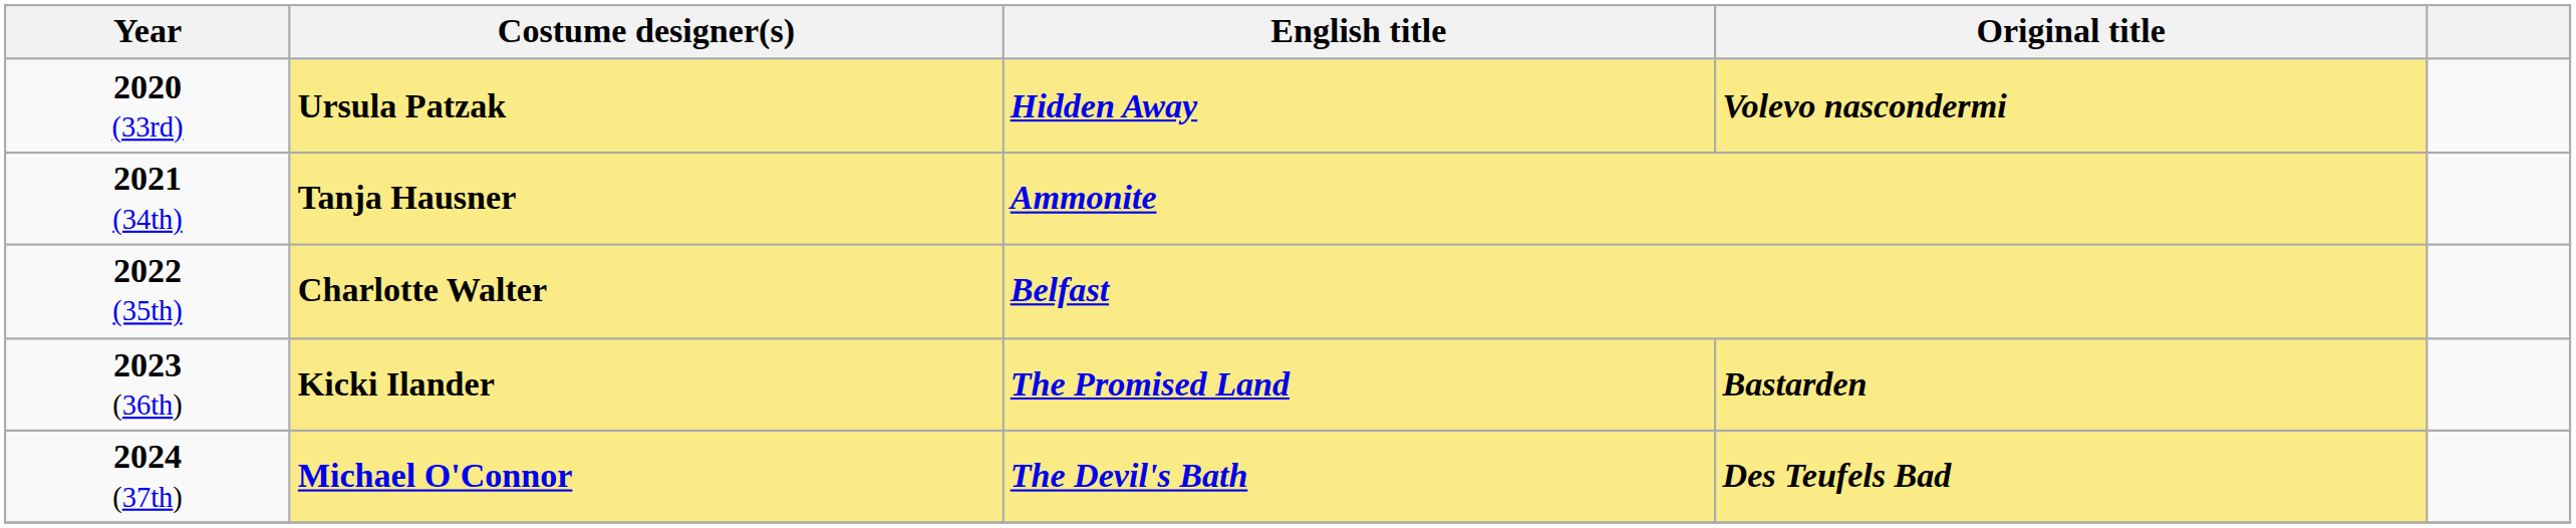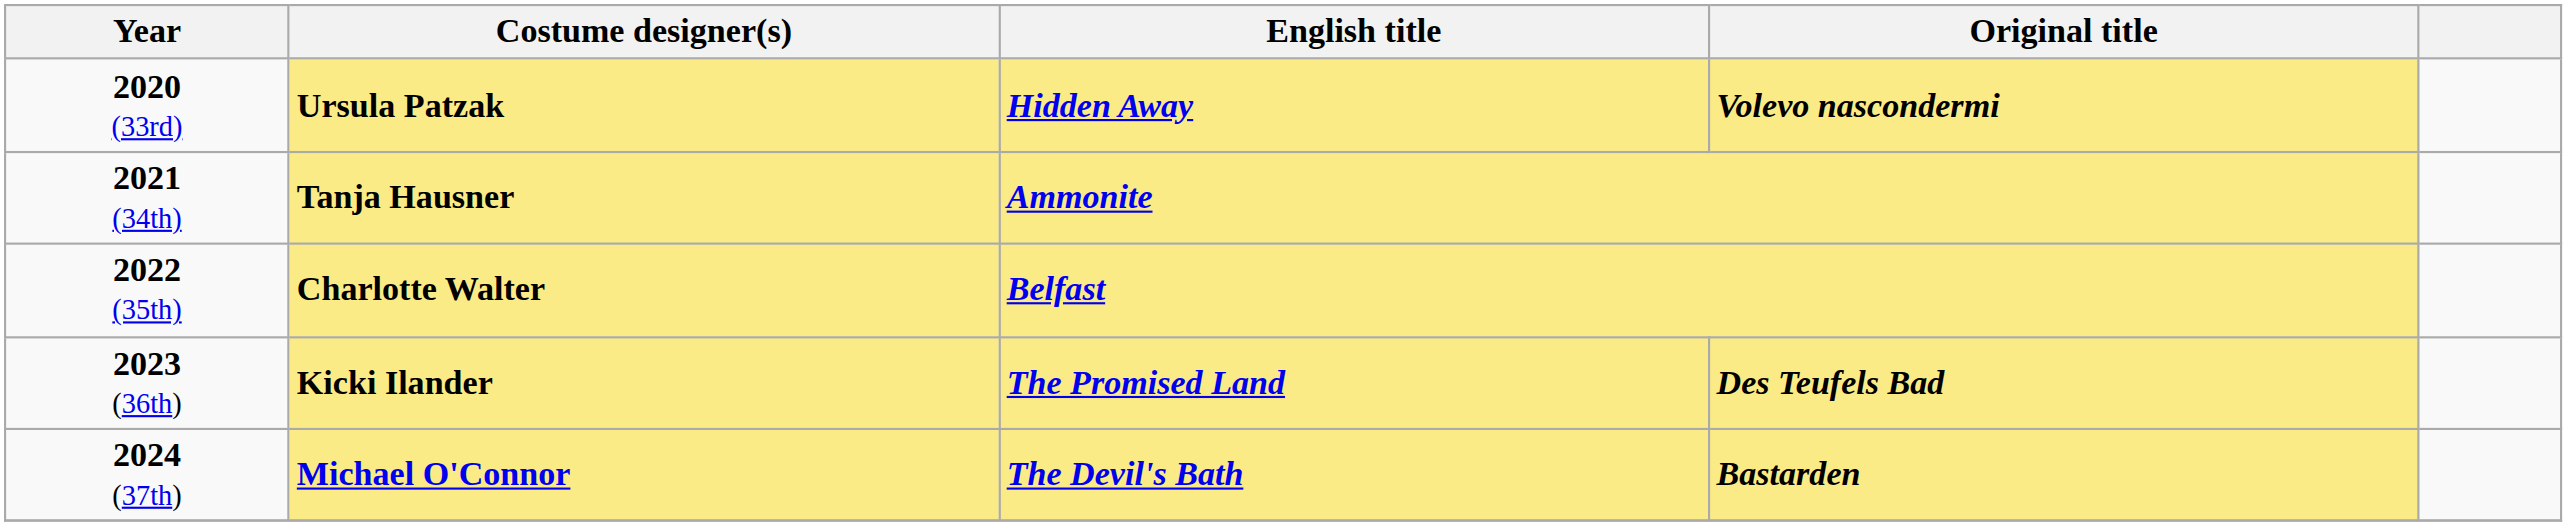2023 (36th) | Original title: Bastarden -> Des Teufels Bad
2024 (37th) | Original title: Des Teufels Bad -> Bastarden
